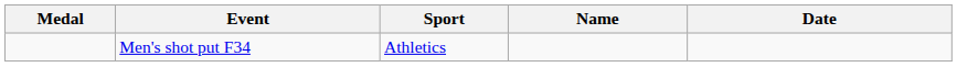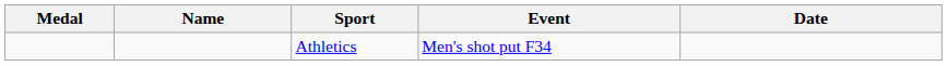columns swapped: Name <-> Event
